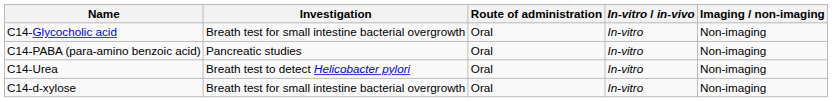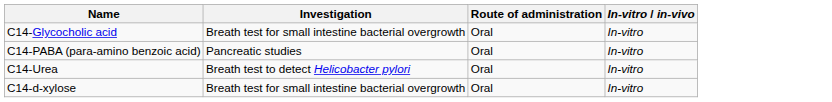- column: Imaging / non-imaging | Non-imaging | Non-imaging | Non-imaging | Non-imaging
